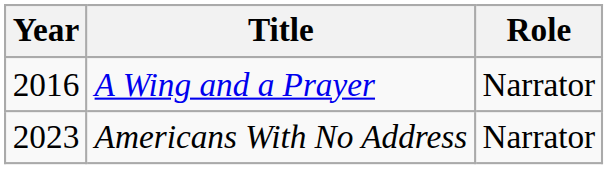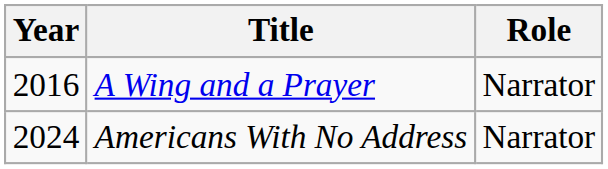Americans With No Address | Year: 2023 -> 2024
